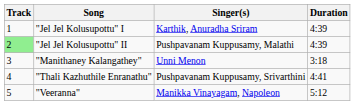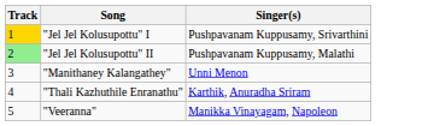- column: Duration | 4:39 | 4:39 | 3:18 | 4:41 | 5:12
"Jel Jel Kolusupottu" I | Track: no background -> gold background
"Jel Jel Kolusupottu" I | Singer(s): Karthik, Anuradha Sriram -> Pushpavanam Kuppusamy, Srivarthini
"Thali Kazhuthile Enranathu" | Singer(s): Pushpavanam Kuppusamy, Srivarthini -> Karthik, Anuradha Sriram
